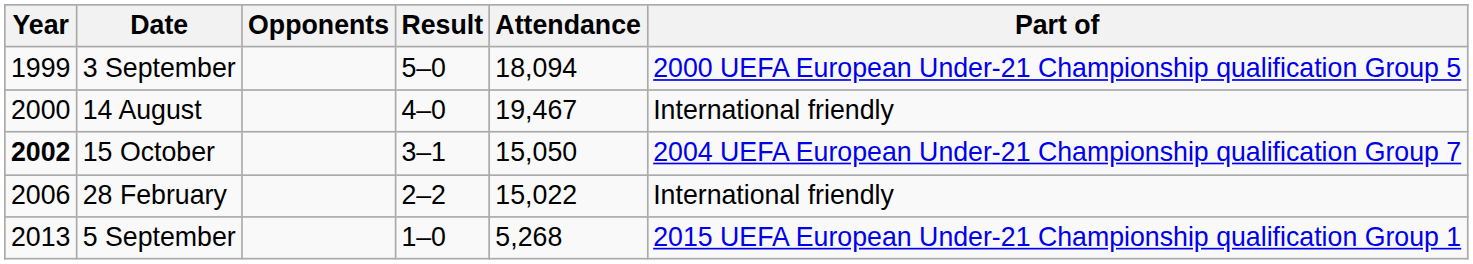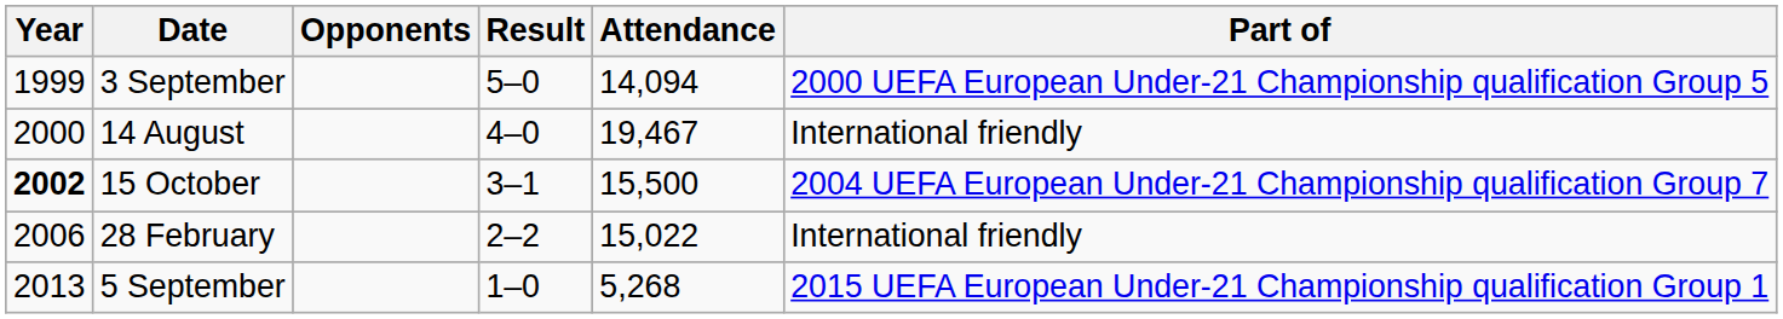3 September | Attendance: 18,094 -> 14,094
15 October | Attendance: 15,050 -> 15,500
